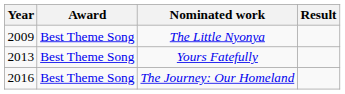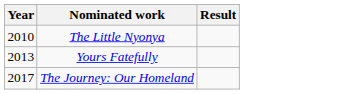- column: Award | Best Theme Song | Best Theme Song | Best Theme Song
The Little Nyonya | Year: 2009 -> 2010
The Journey: Our Homeland | Year: 2016 -> 2017
